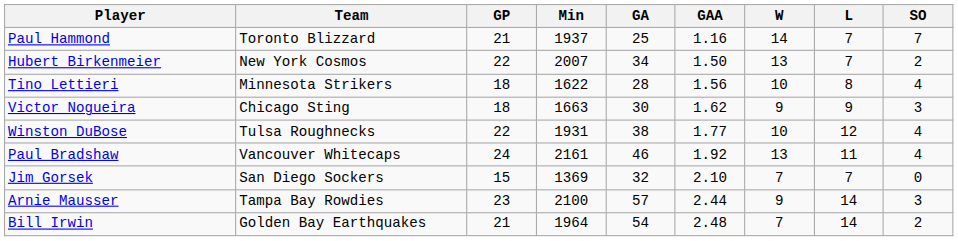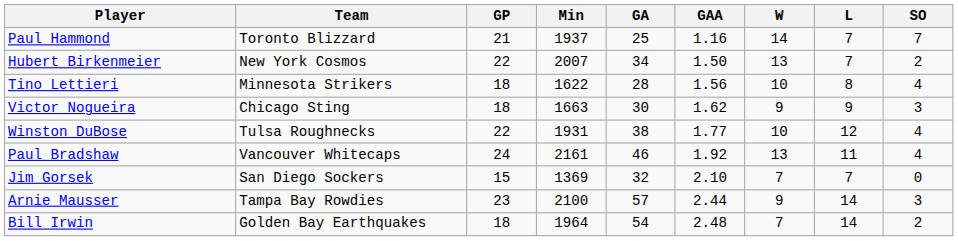Bill Irwin | GP: 21 -> 18
